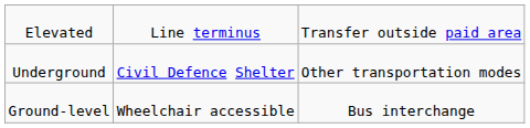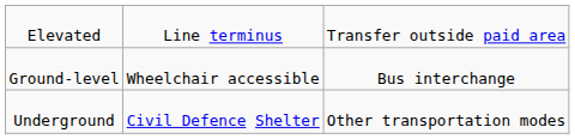rows swapped: Ground-level <-> Underground
